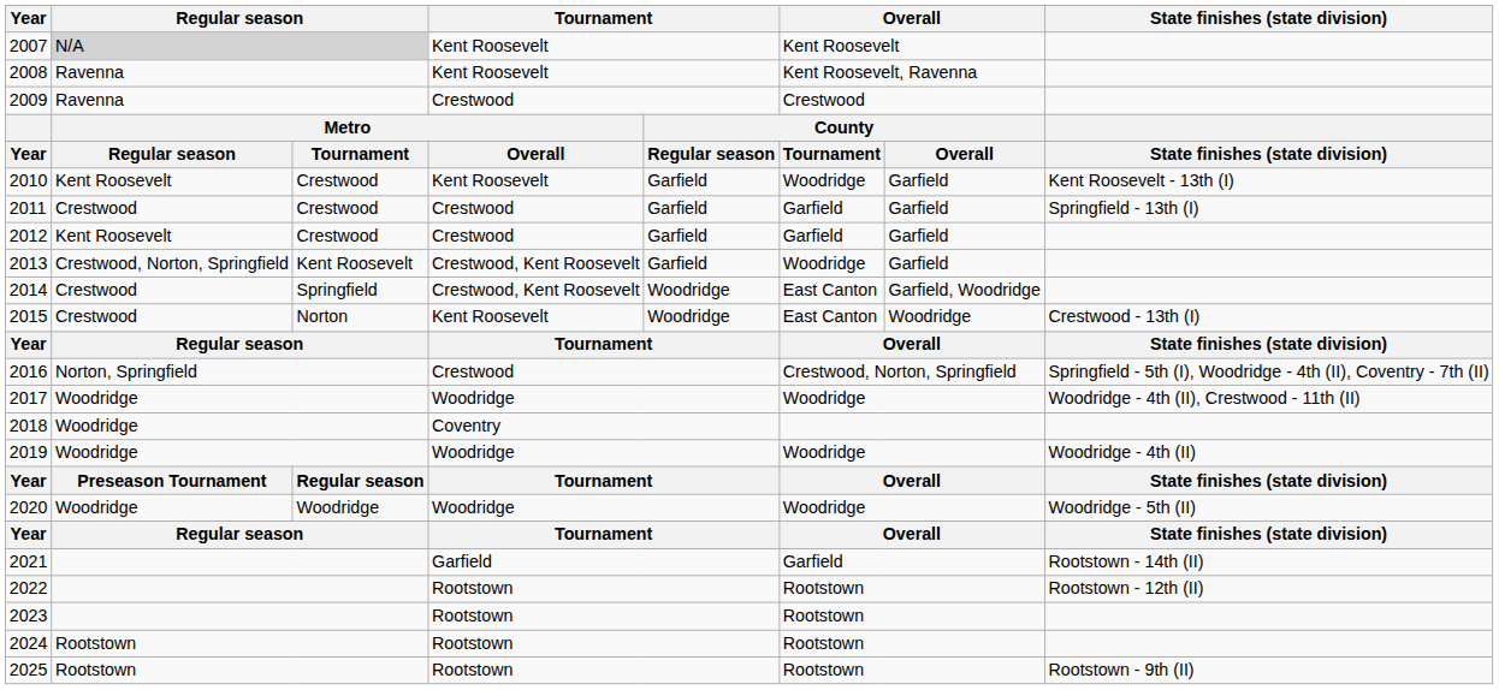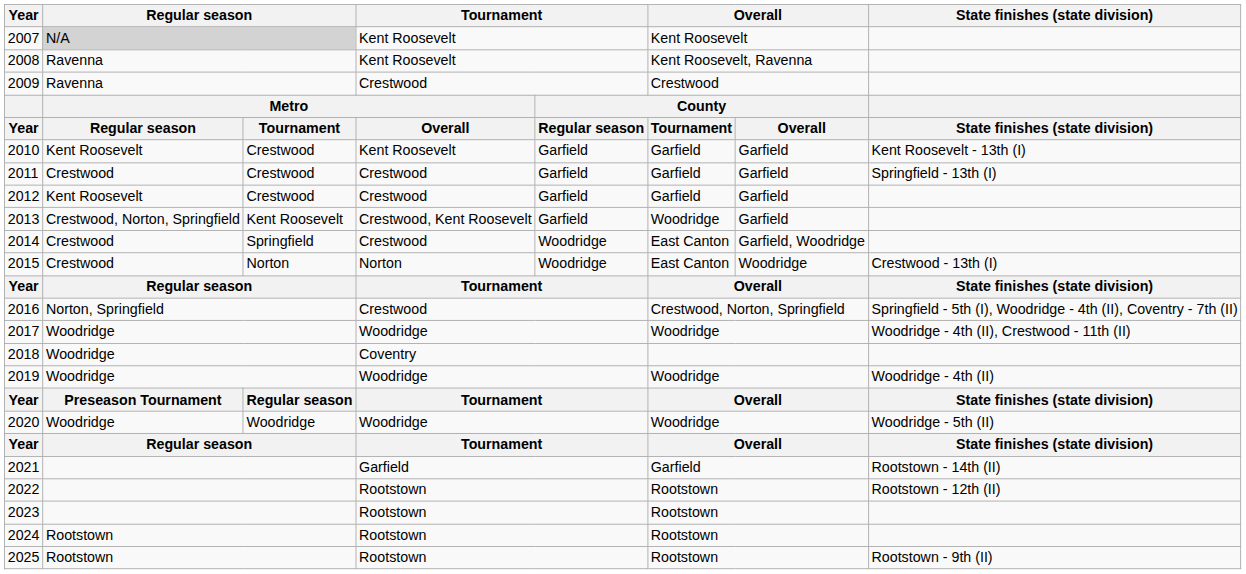2010 | column 6: Woodridge -> Garfield
2014 | column 4: Crestwood, Kent Roosevelt -> Crestwood
2015 | column 4: Kent Roosevelt -> Norton
